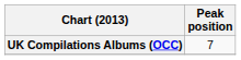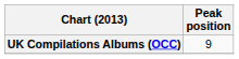UK Compilations Albums (OCC) | Peak position: 7 -> 9
